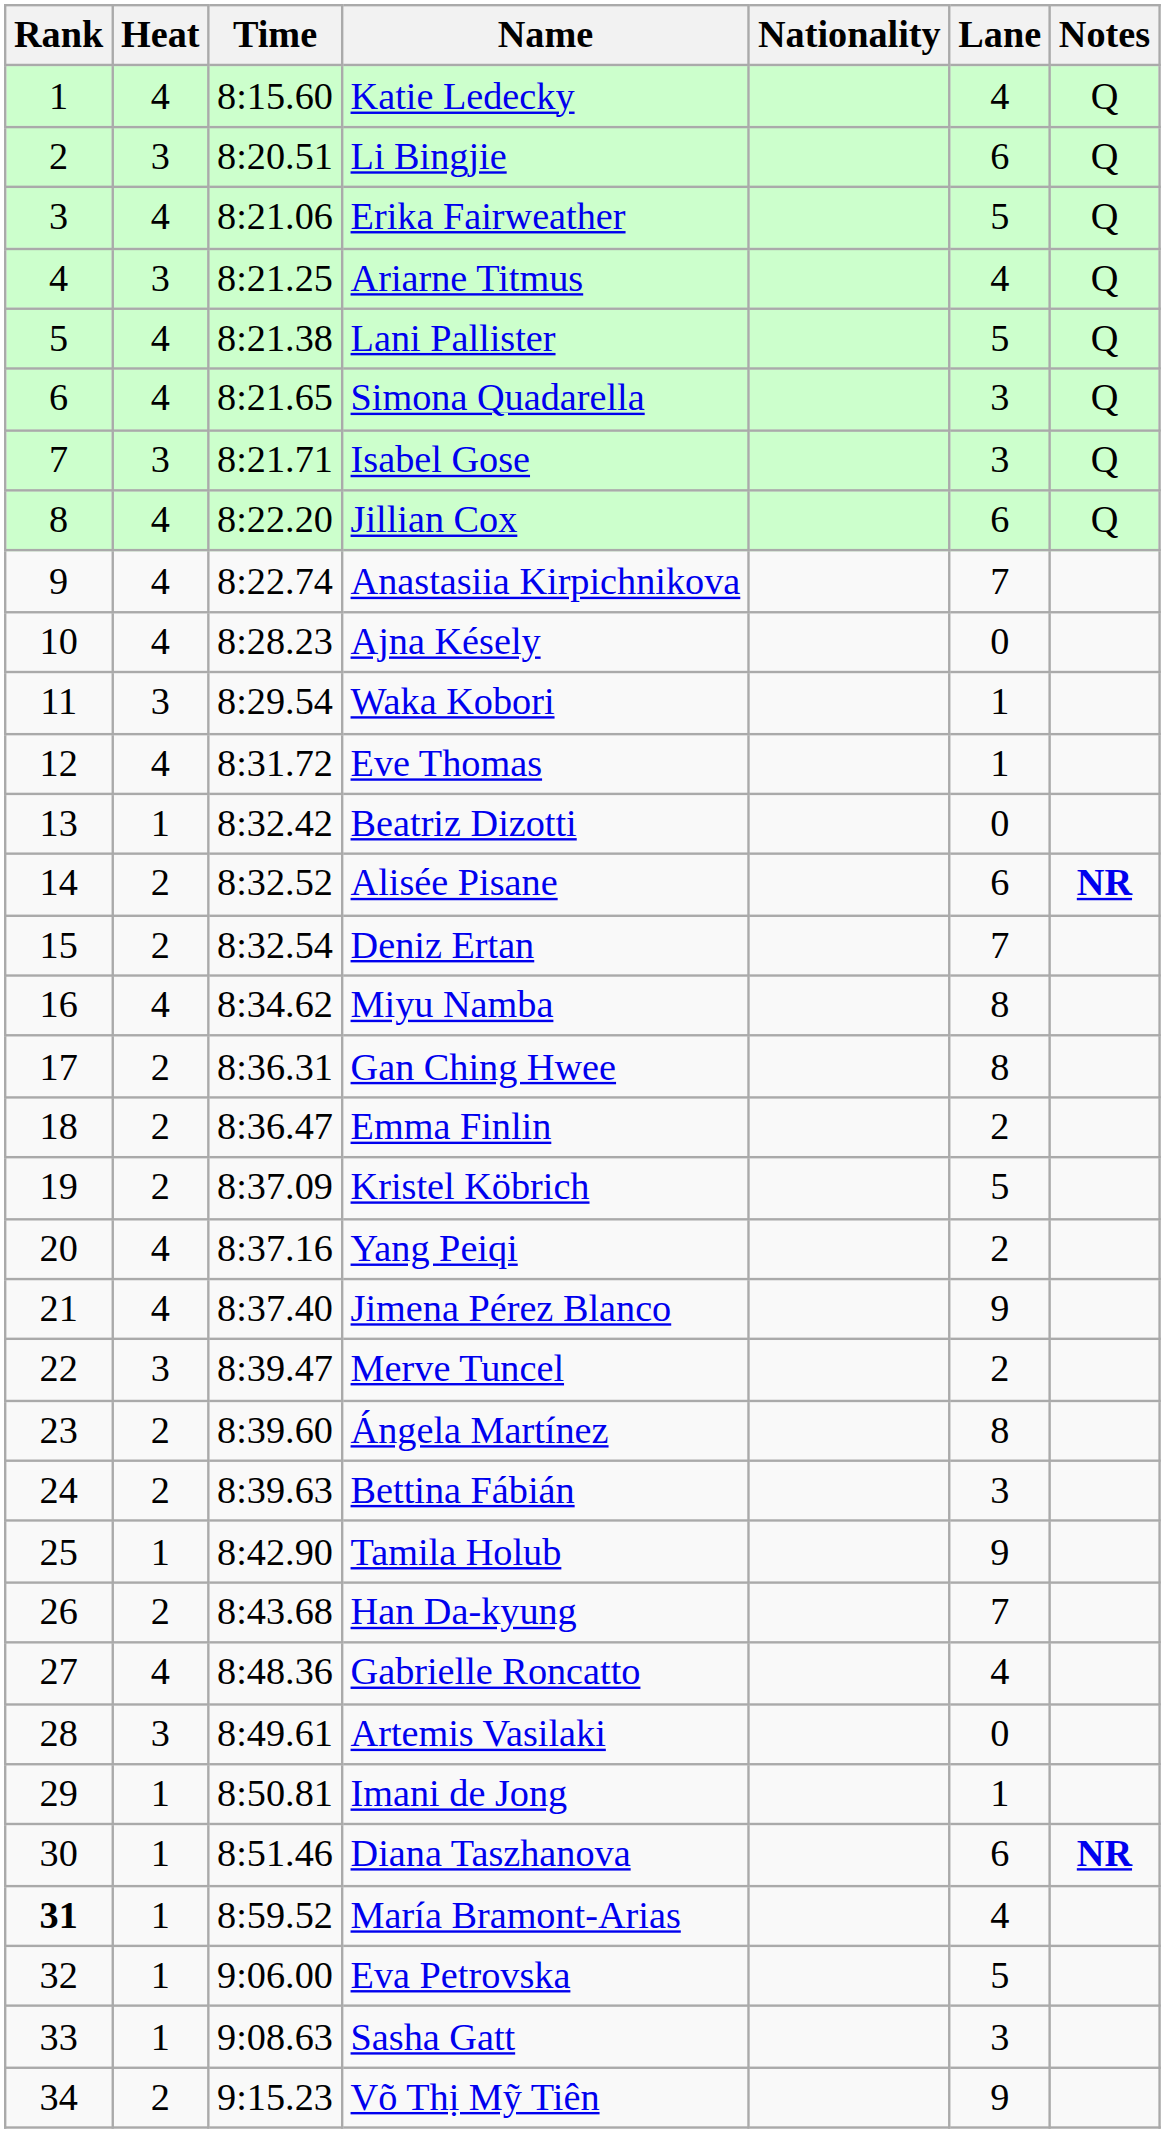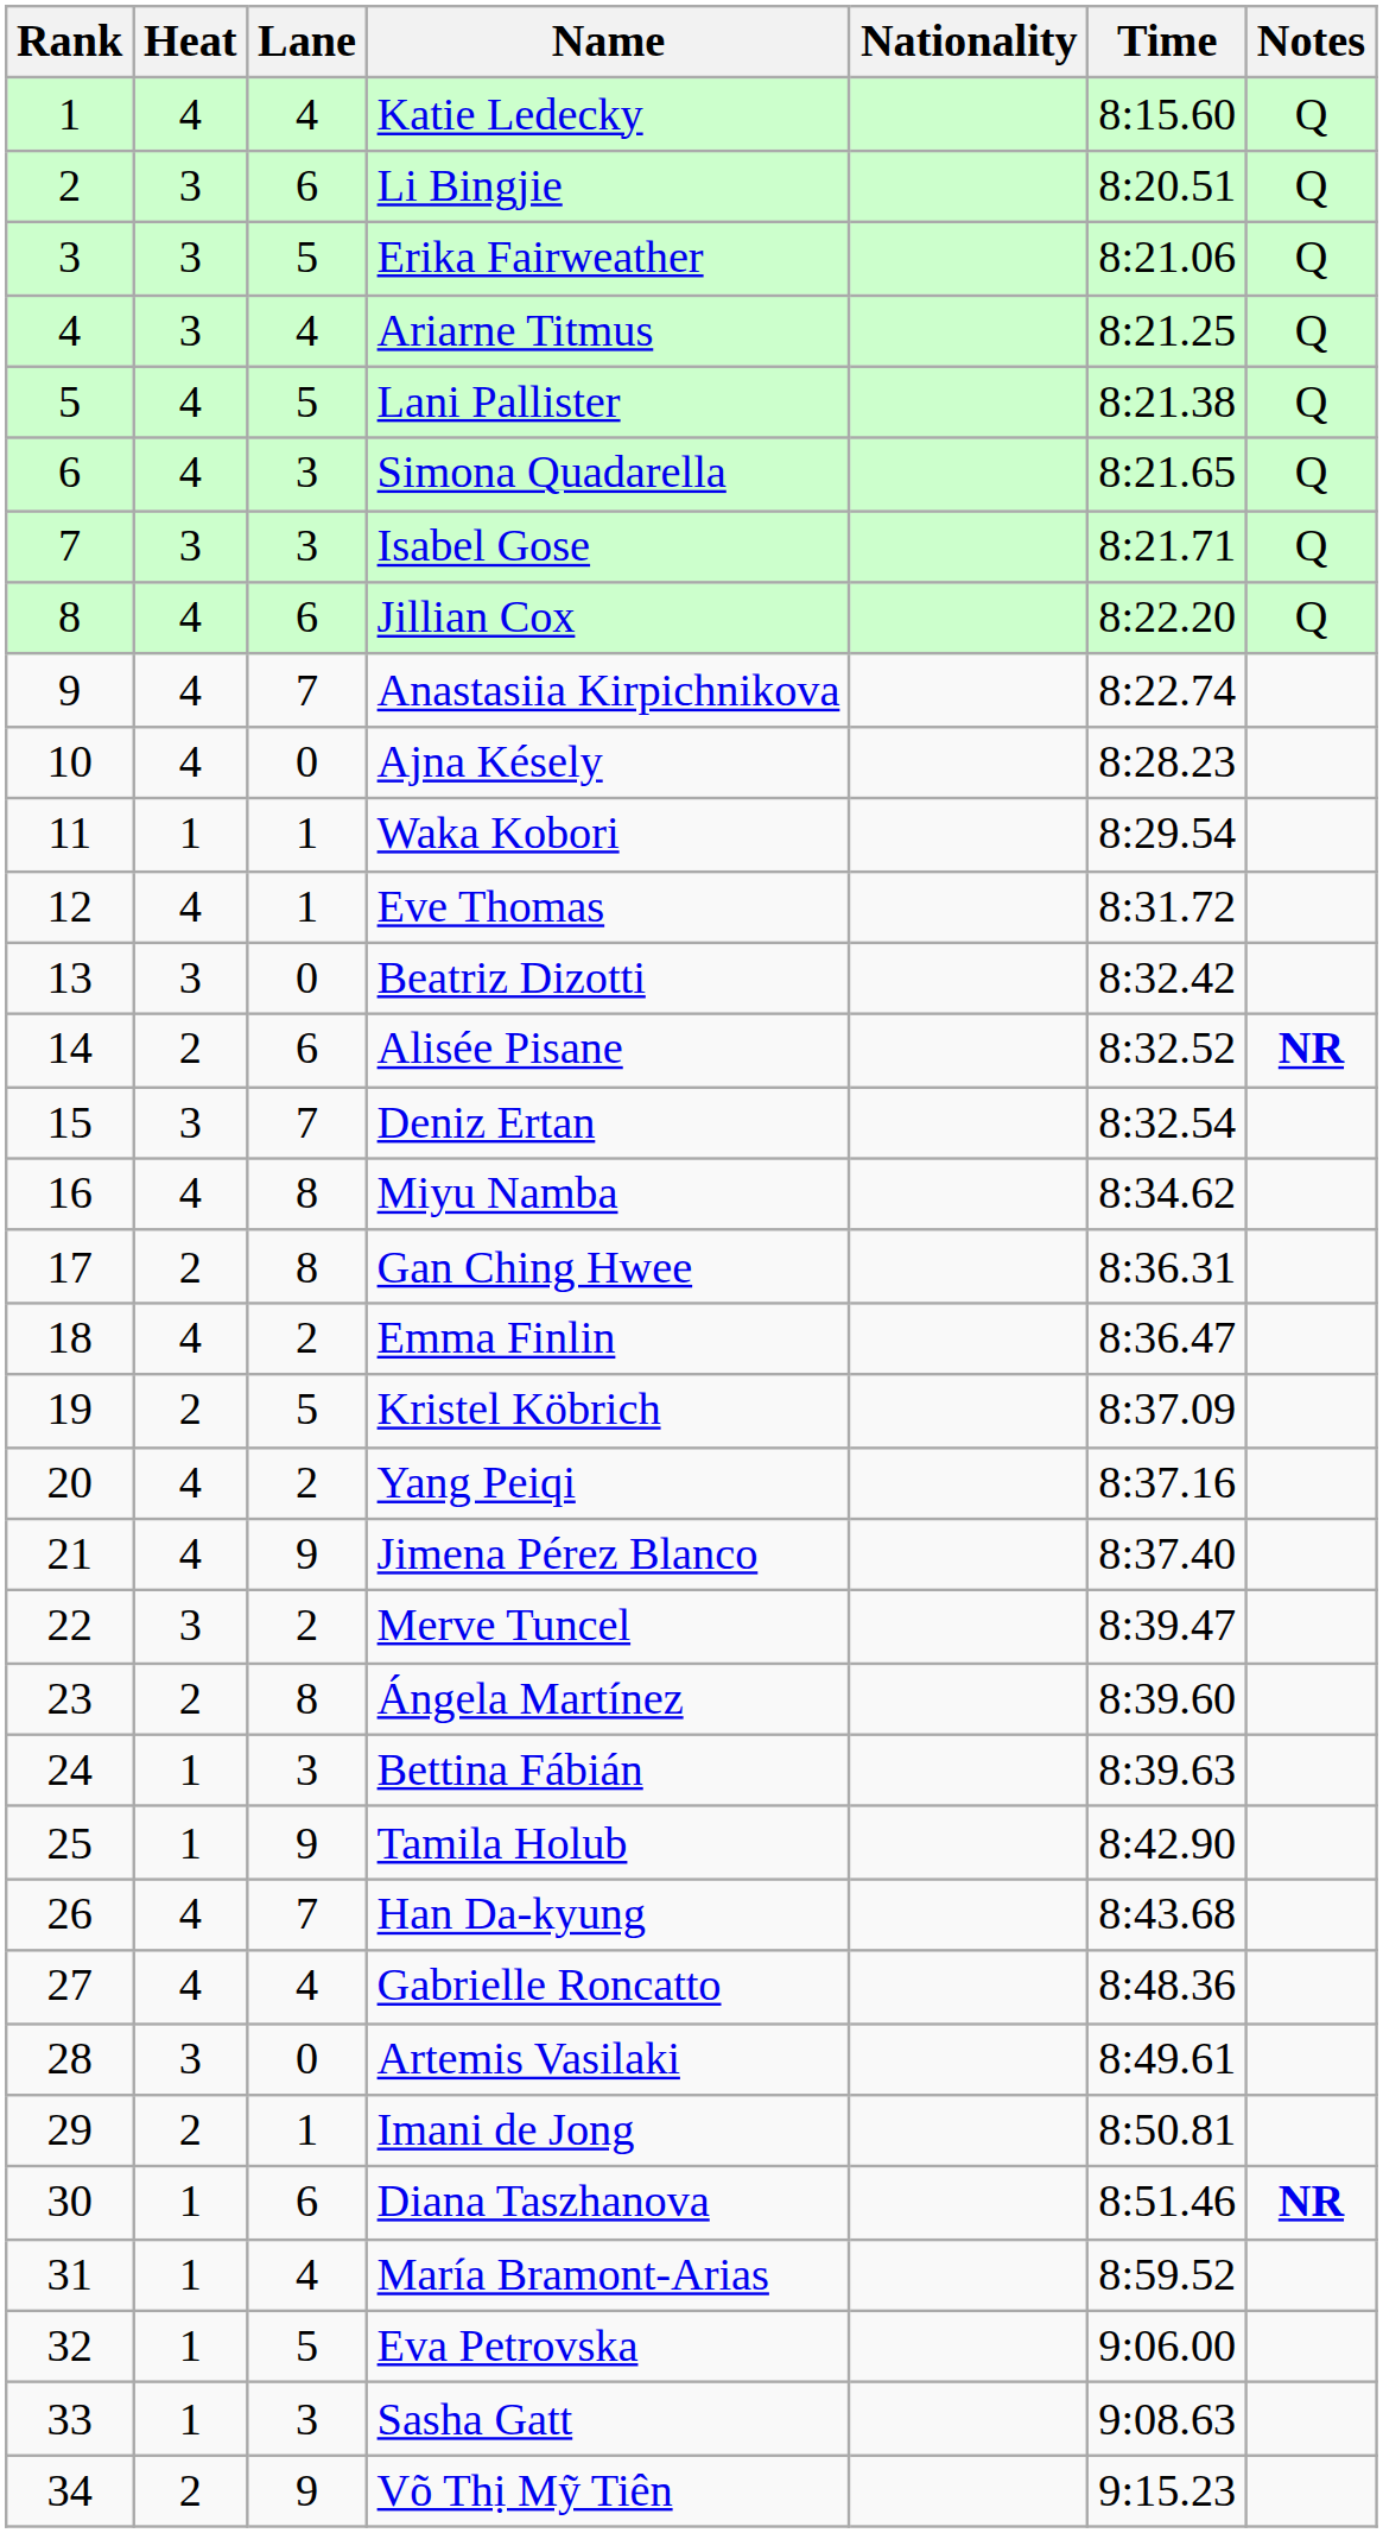columns swapped: Lane <-> Time
Erika Fairweather | Heat: 4 -> 3
Waka Kobori | Heat: 3 -> 1
Beatriz Dizotti | Heat: 1 -> 3
Deniz Ertan | Heat: 2 -> 3
Emma Finlin | Heat: 2 -> 4
Bettina Fábián | Heat: 2 -> 1
Han Da-kyung | Heat: 2 -> 4
Imani de Jong | Heat: 1 -> 2
María Bramont-Arias | Rank: bold -> normal
